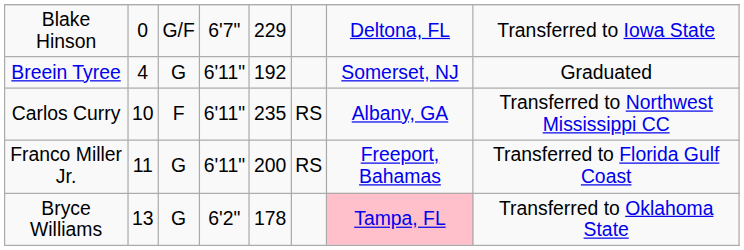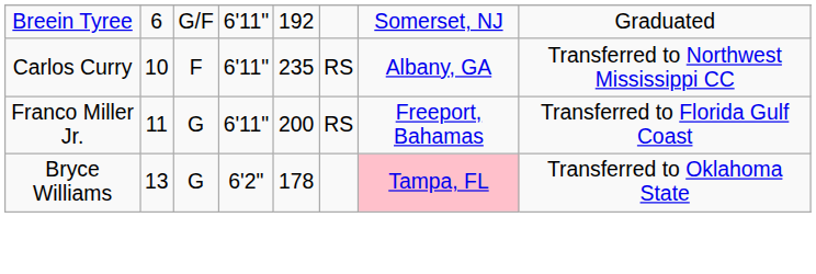- row: Blake Hinson | 0 | G/F | 6'7" | 229 | Deltona, FL | Transferred to Iowa State
Breein Tyree | column 2: 4 -> 6
Breein Tyree | column 3: G -> G/F
